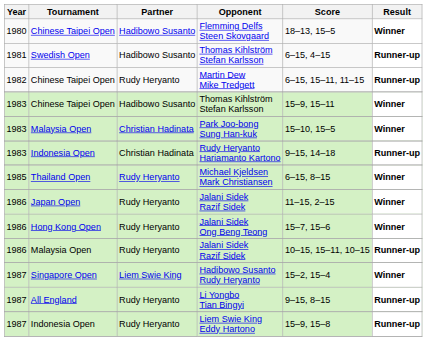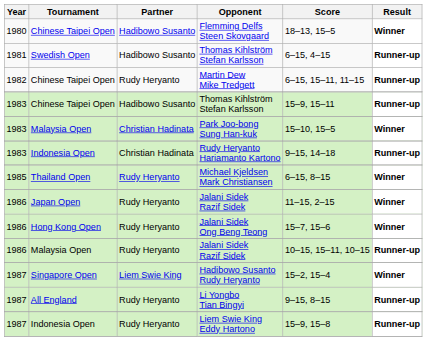Chinese Taipei Open / Thomas Kihlström Stefan Karlsson | Result: Winner -> Runner-up
